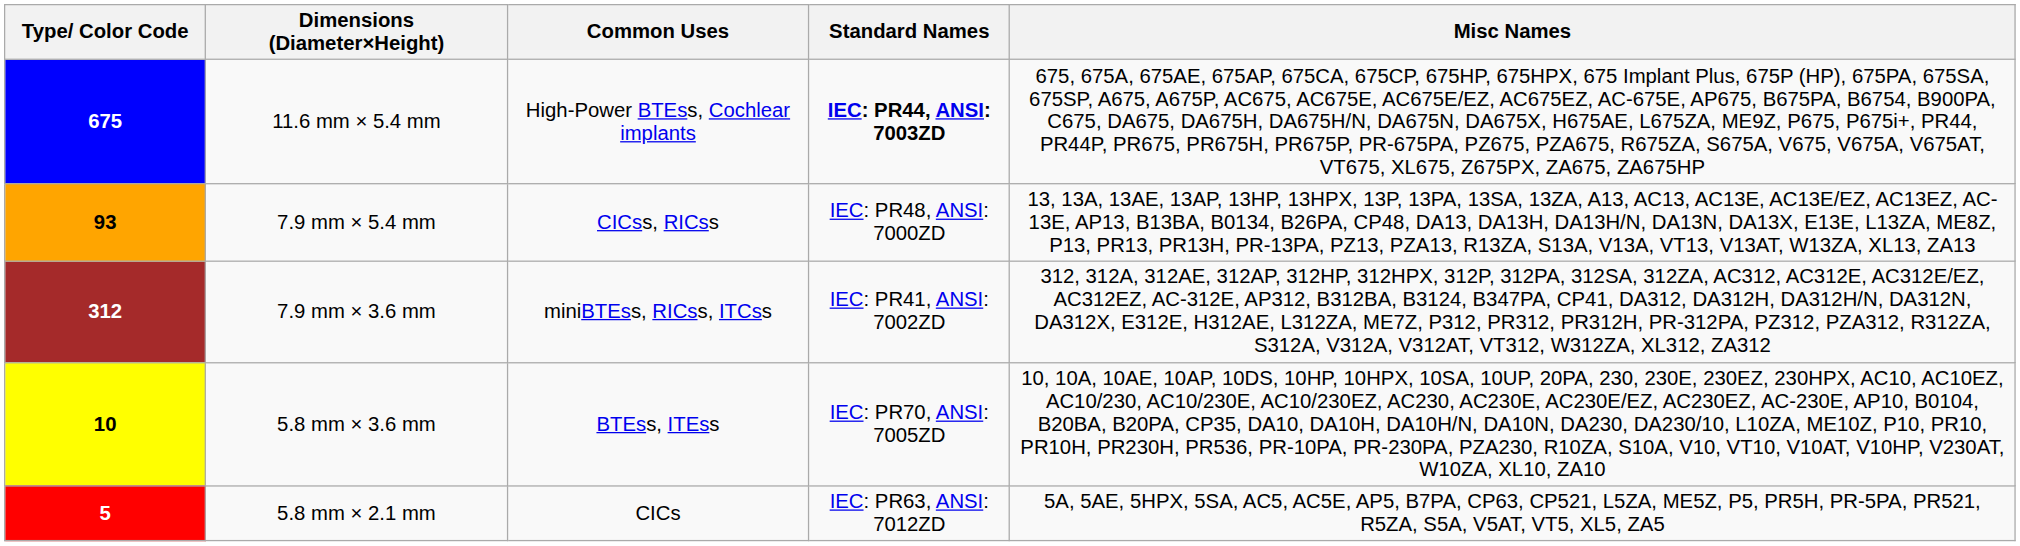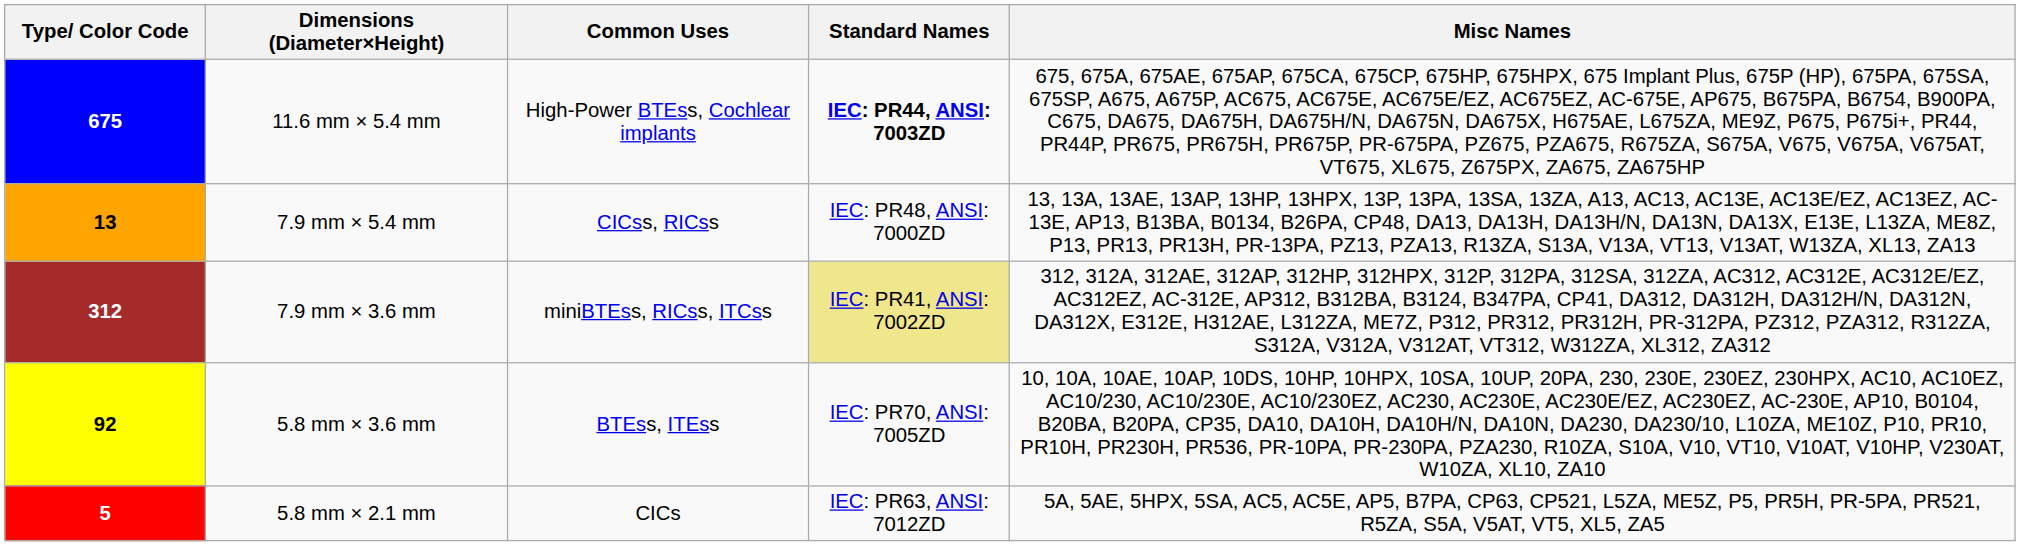7.9 mm × 5.4 mm | Type/ Color Code: 93 -> 13
7.9 mm × 3.6 mm | Standard Names: no background -> khaki background
5.8 mm × 3.6 mm | Type/ Color Code: 10 -> 92
